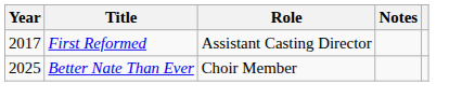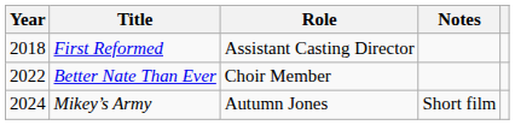First Reformed | Year: 2017 -> 2018
Better Nate Than Ever | Year: 2025 -> 2022
+ row: 2024 | Mikey’s Army | Autumn Jones | Short film
